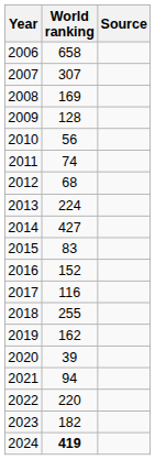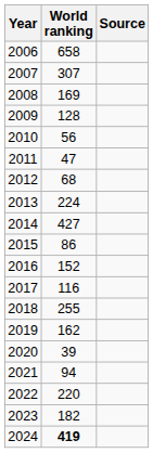2011 | World ranking: 74 -> 47
2015 | World ranking: 83 -> 86
